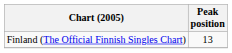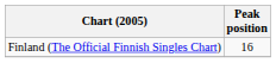Finland (The Official Finnish Singles Chart) | Peak position: 13 -> 16
